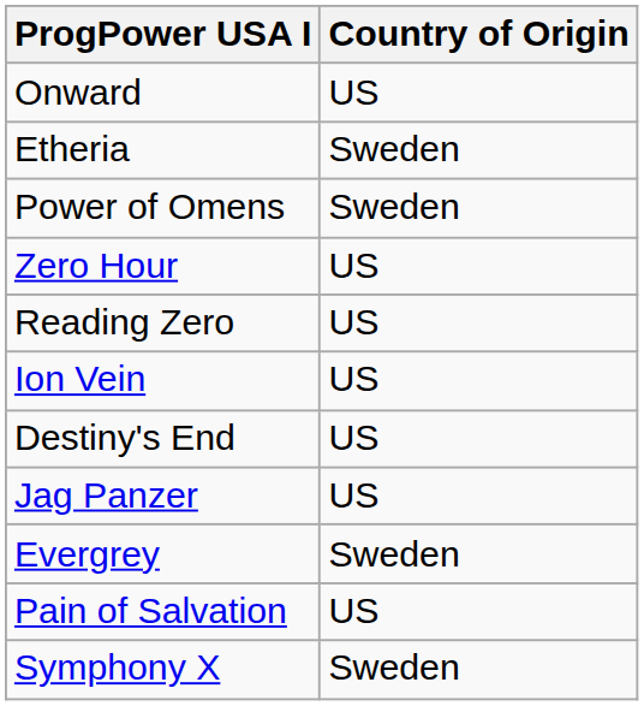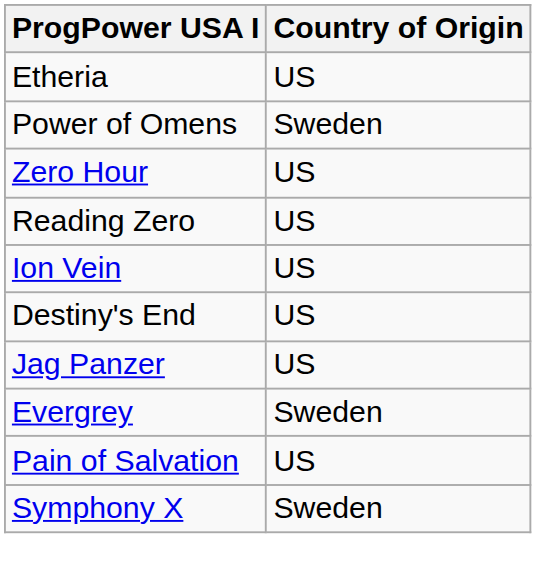- row: Onward | US
Etheria | Country of Origin: Sweden -> US
